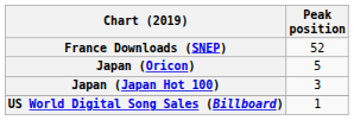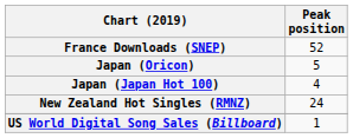Japan (Japan Hot 100) | Peak position: 3 -> 4
+ row: New Zealand Hot Singles (RMNZ) | 24
